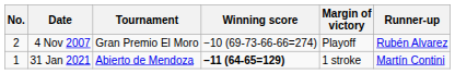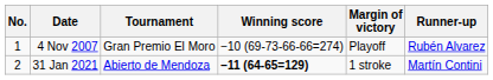4 Nov 2007 | No.: 2 -> 1
31 Jan 2021 | No.: 1 -> 2
